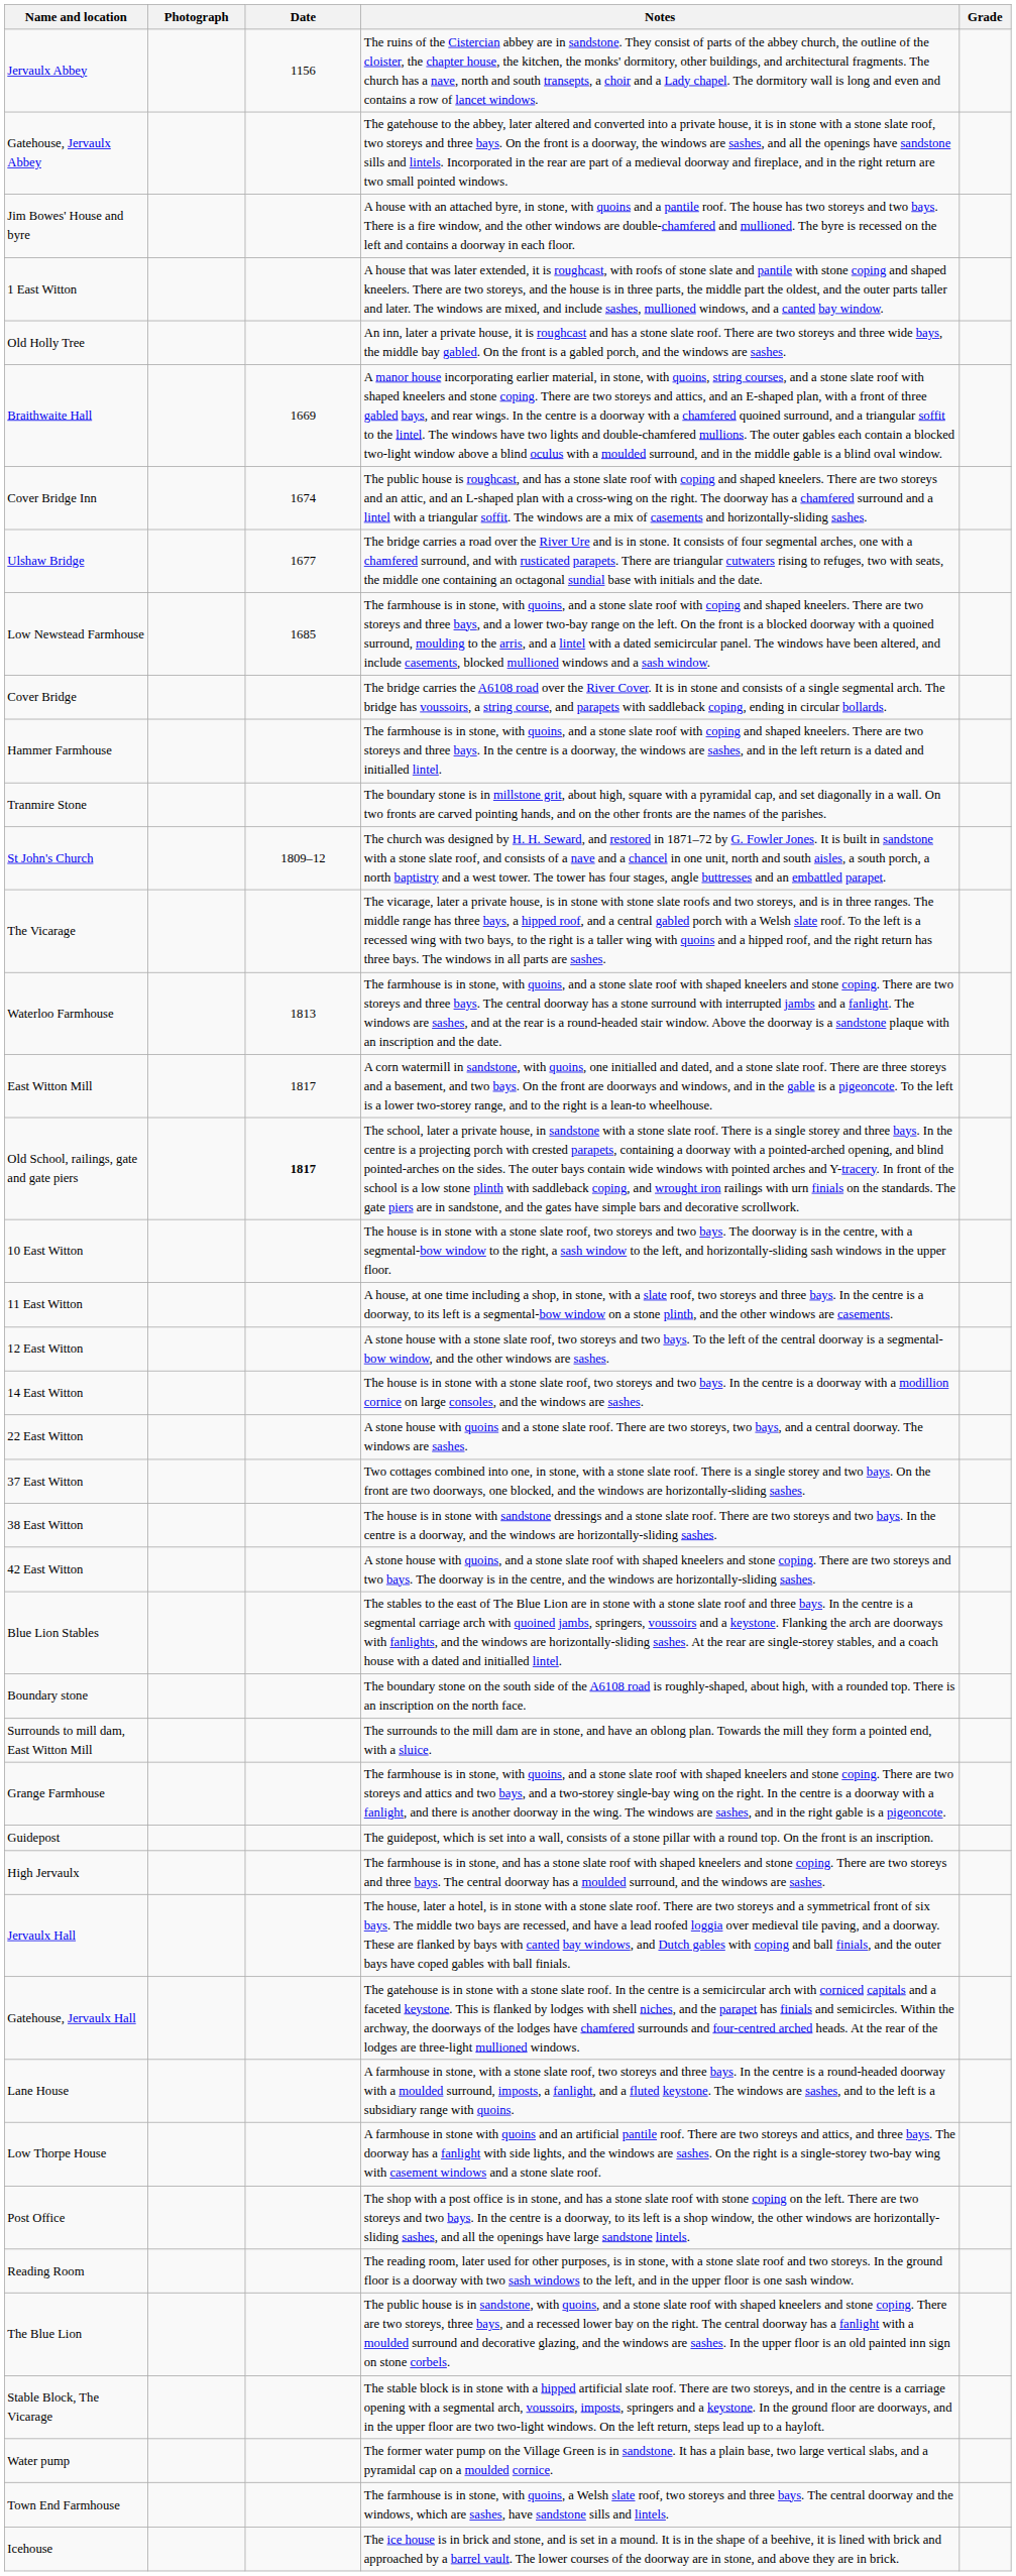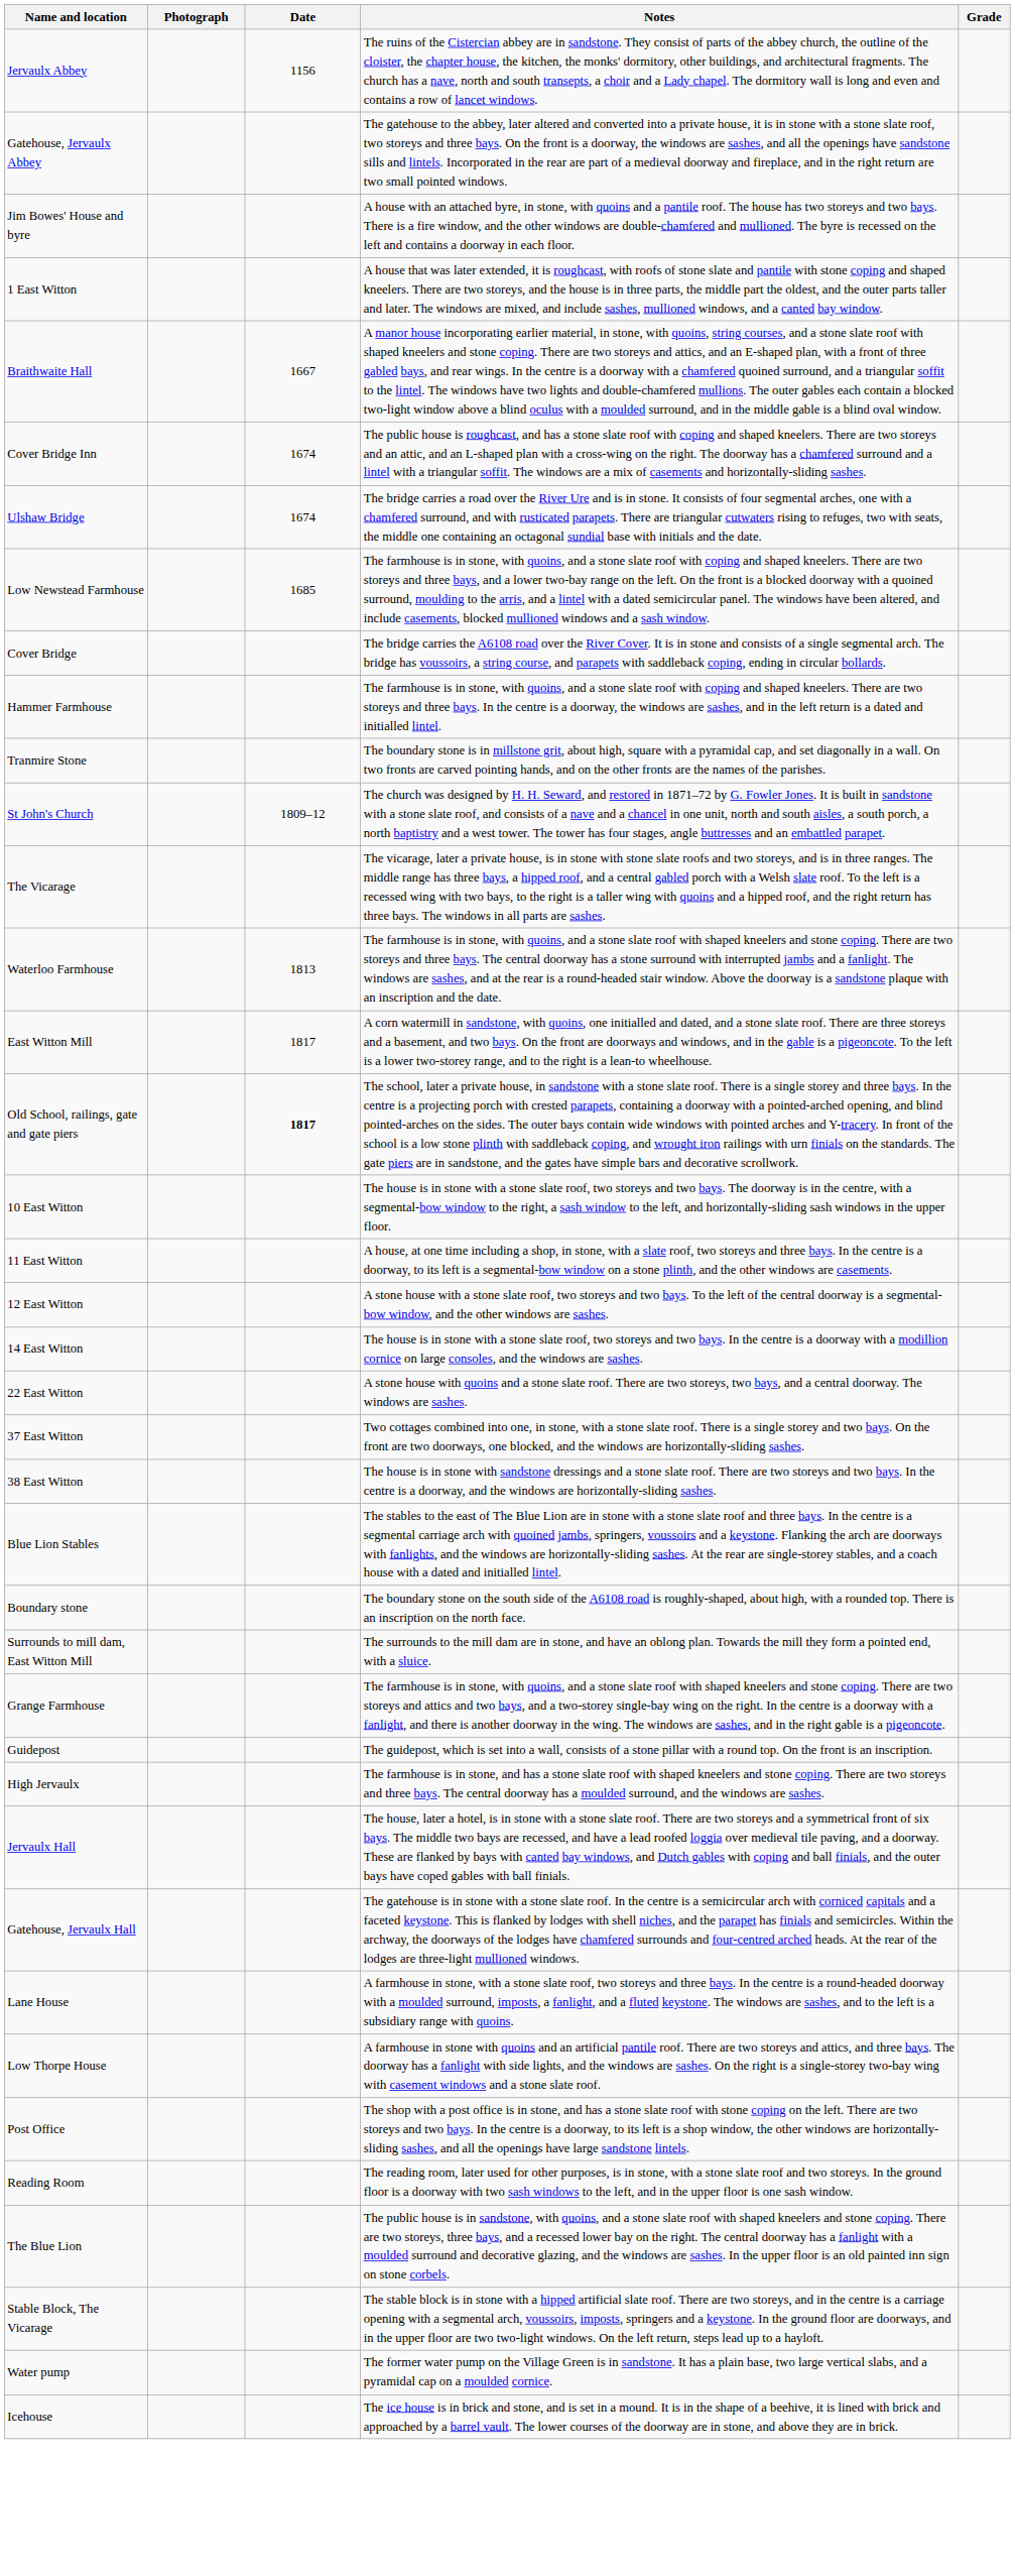- row: Old Holly Tree | An inn, later a private house, it is roughcast and has a stone slate roof. There are two storeys and three wide bays, the middle bay gabled. On the front is a gabled porch, and the windows are sashes.
Braithwaite Hall | Date: 1669 -> 1667
Ulshaw Bridge | Date: 1677 -> 1674
- row: 42 East Witton | A stone house with quoins, and a stone slate roof with shaped kneelers and stone coping. There are two storeys and two bays. The doorway is in the centre, and the windows are horizontally-sliding sashes.
- row: Town End Farmhouse | The farmhouse is in stone, with quoins, a Welsh slate roof, two storeys and three bays. The central doorway and the windows, which are sashes, have sandstone sills and lintels.
